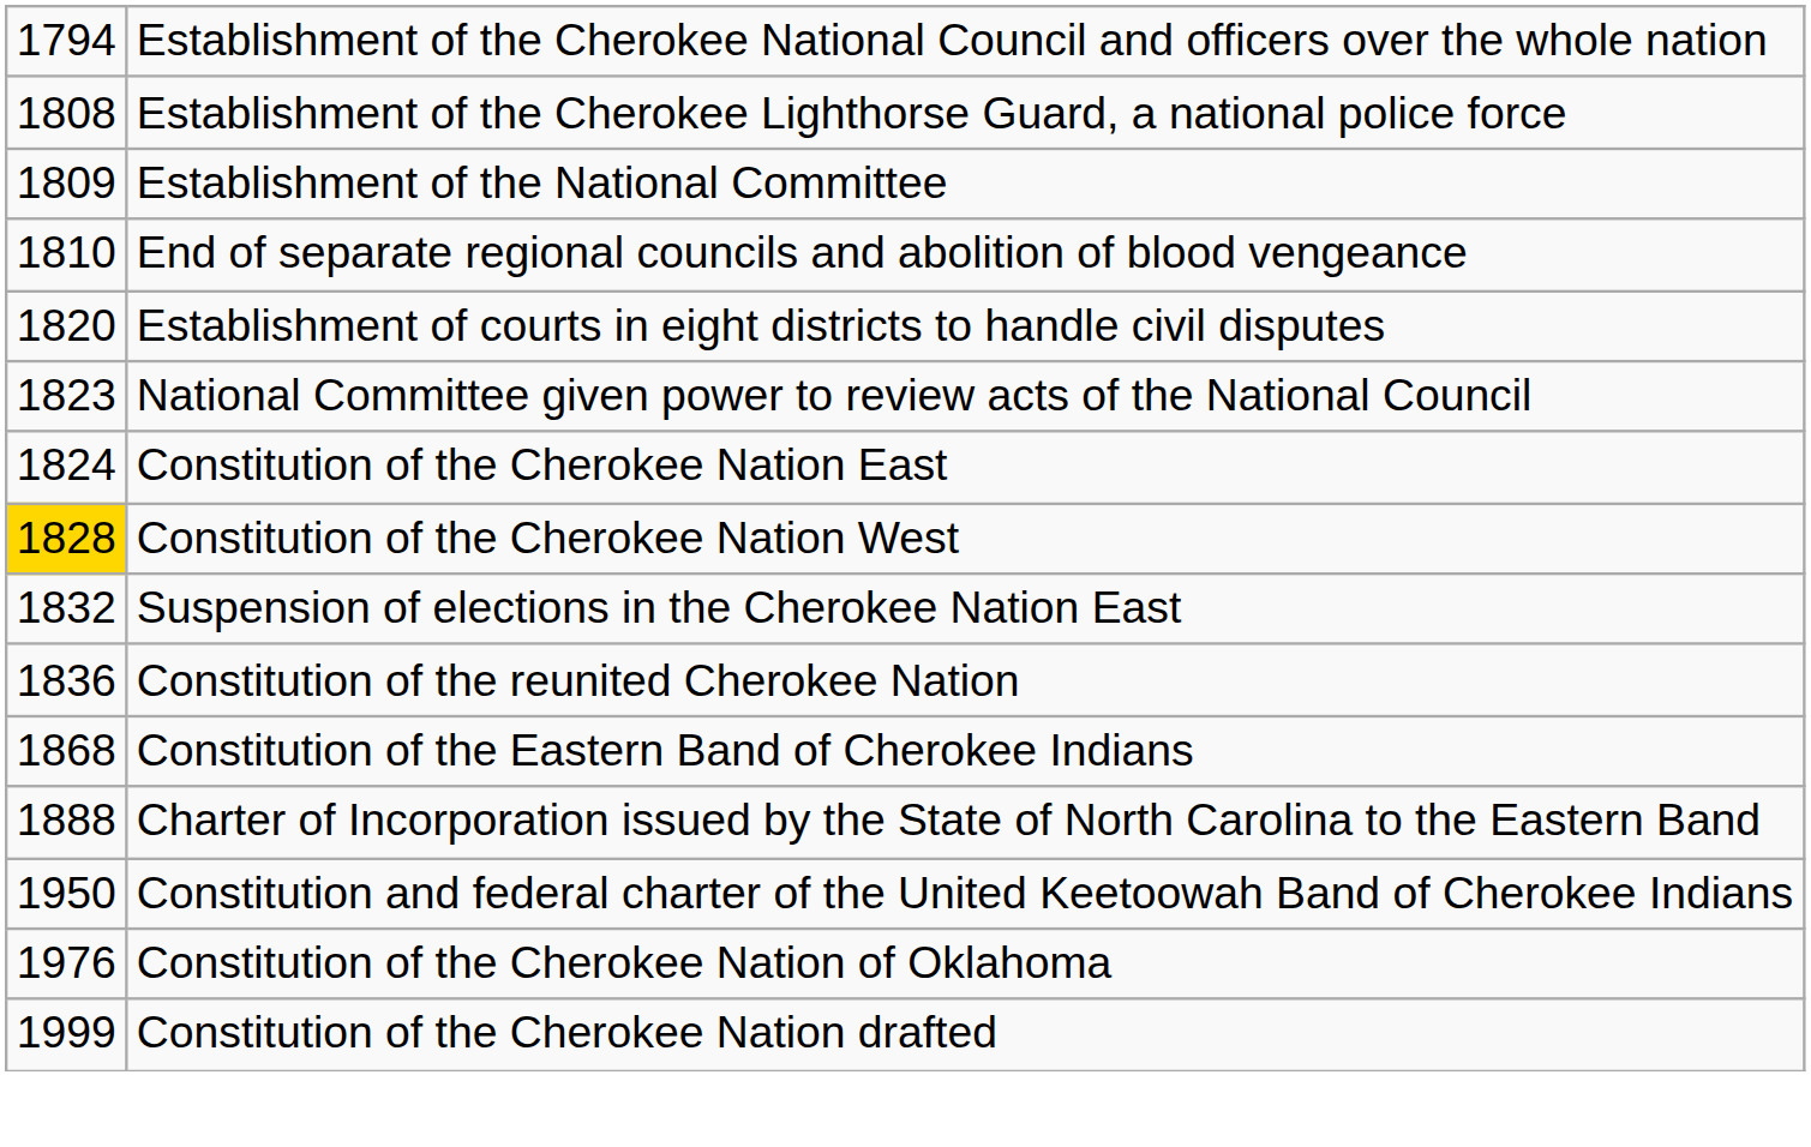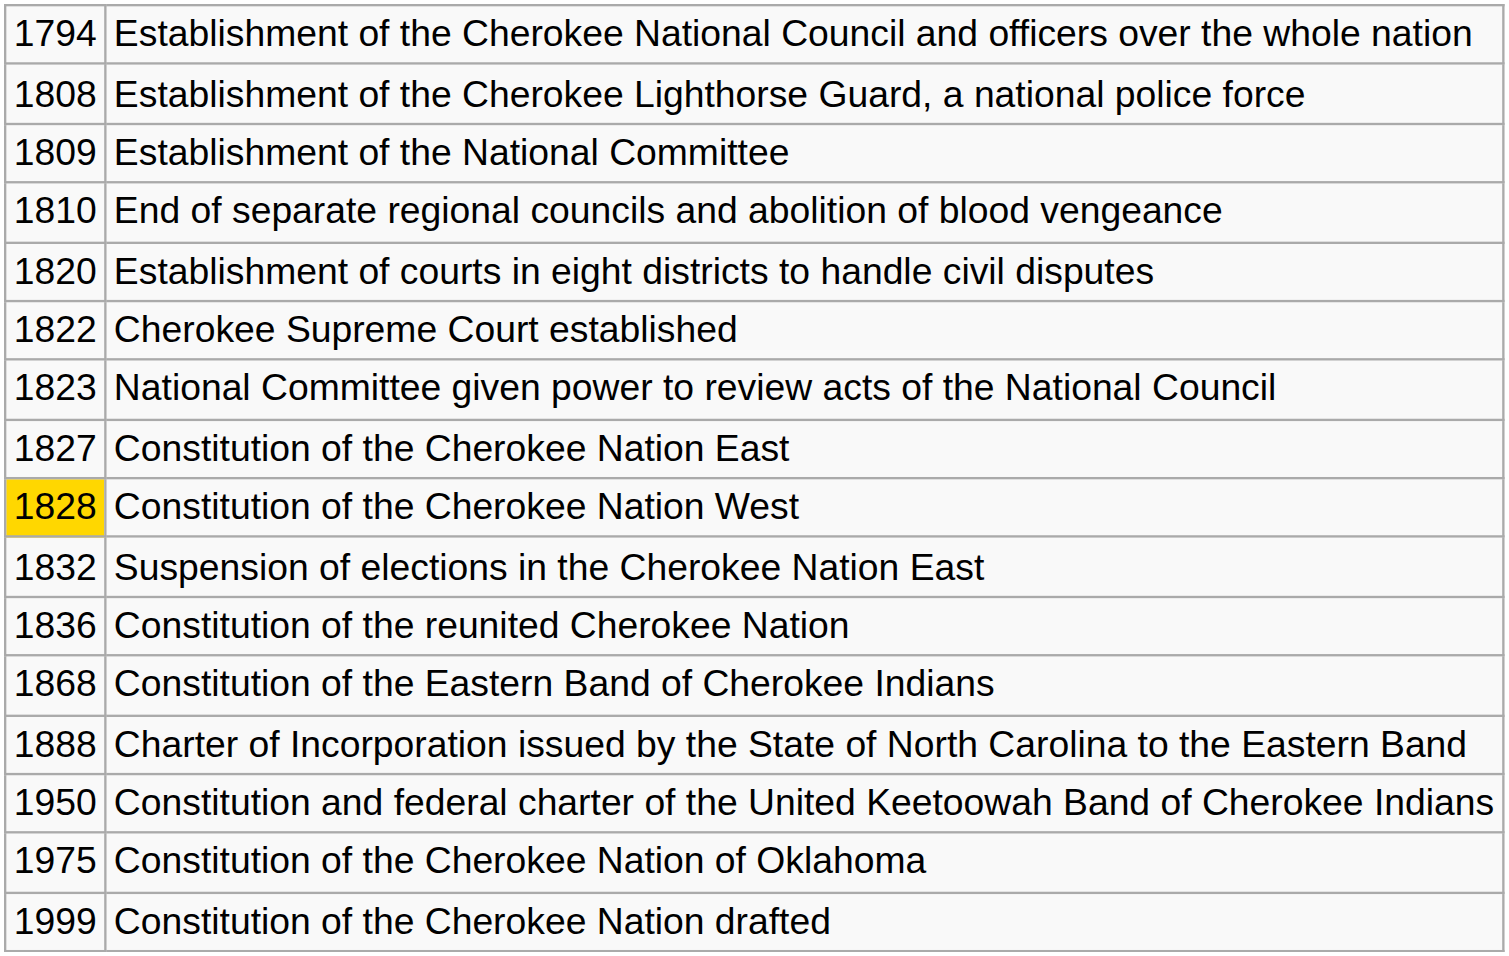+ row: 1822 | Cherokee Supreme Court established
Constitution of the Cherokee Nation East | column 1: 1824 -> 1827
Constitution of the Cherokee Nation of Oklahoma | column 1: 1976 -> 1975
